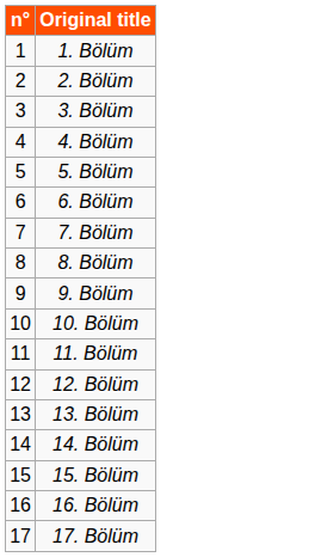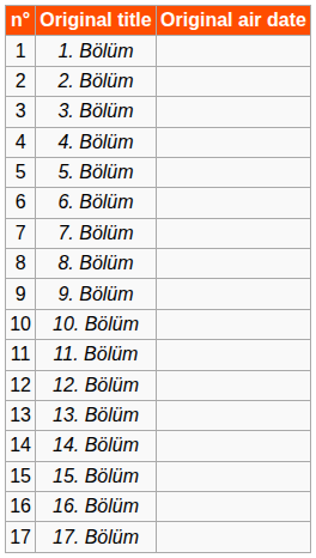+ column: Original air date
